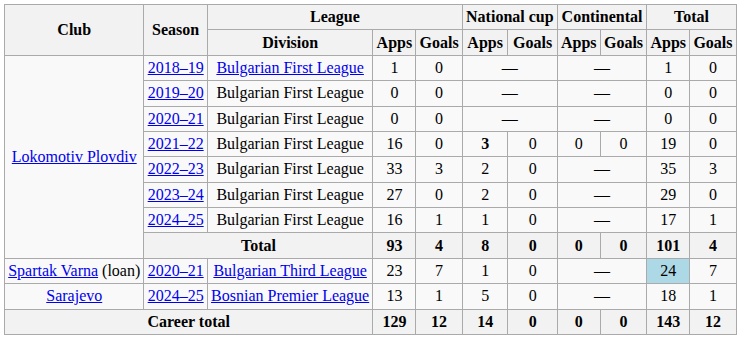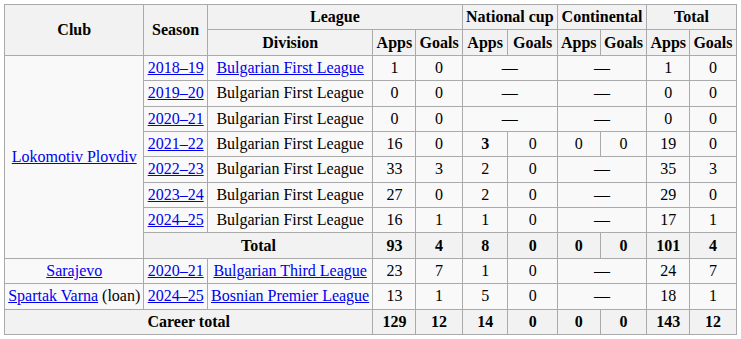2020–21 / 23 | Club: Spartak Varna (loan) -> Sarajevo
2020–21 / 23 | Total / Apps: lightblue background -> no background
2024–25 / 13 | Club: Sarajevo -> Spartak Varna (loan)
